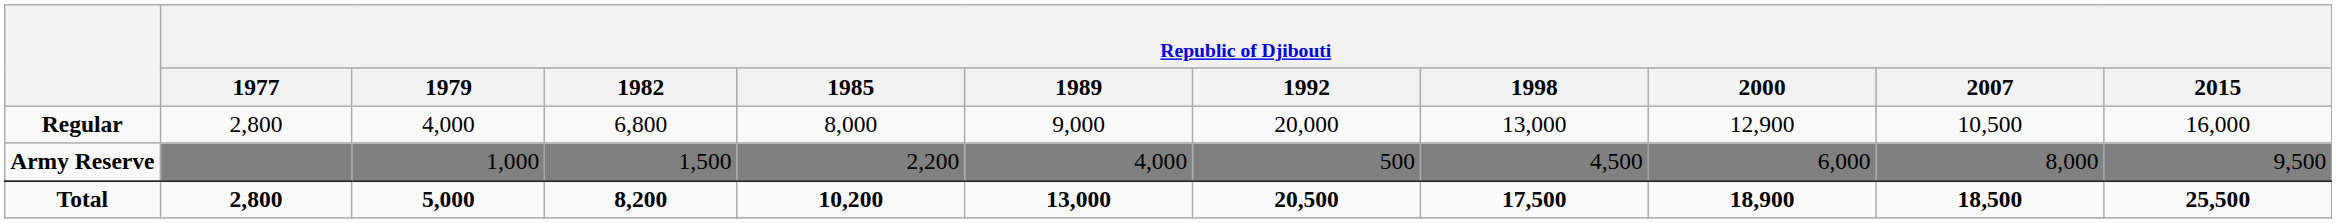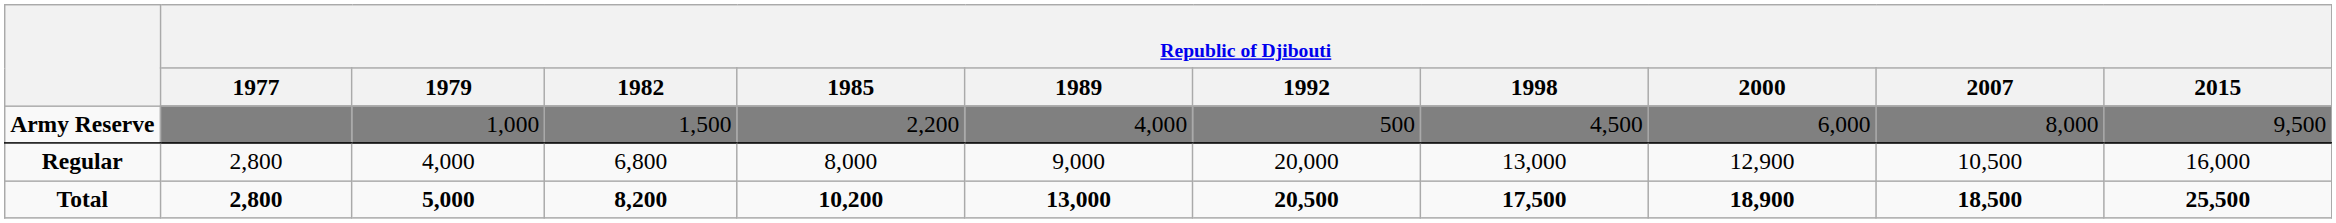rows swapped: Regular <-> Army Reserve
